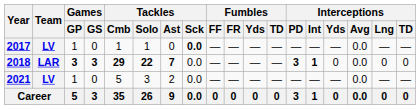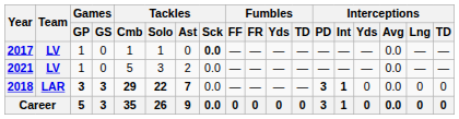rows swapped: 2018 <-> 2021
